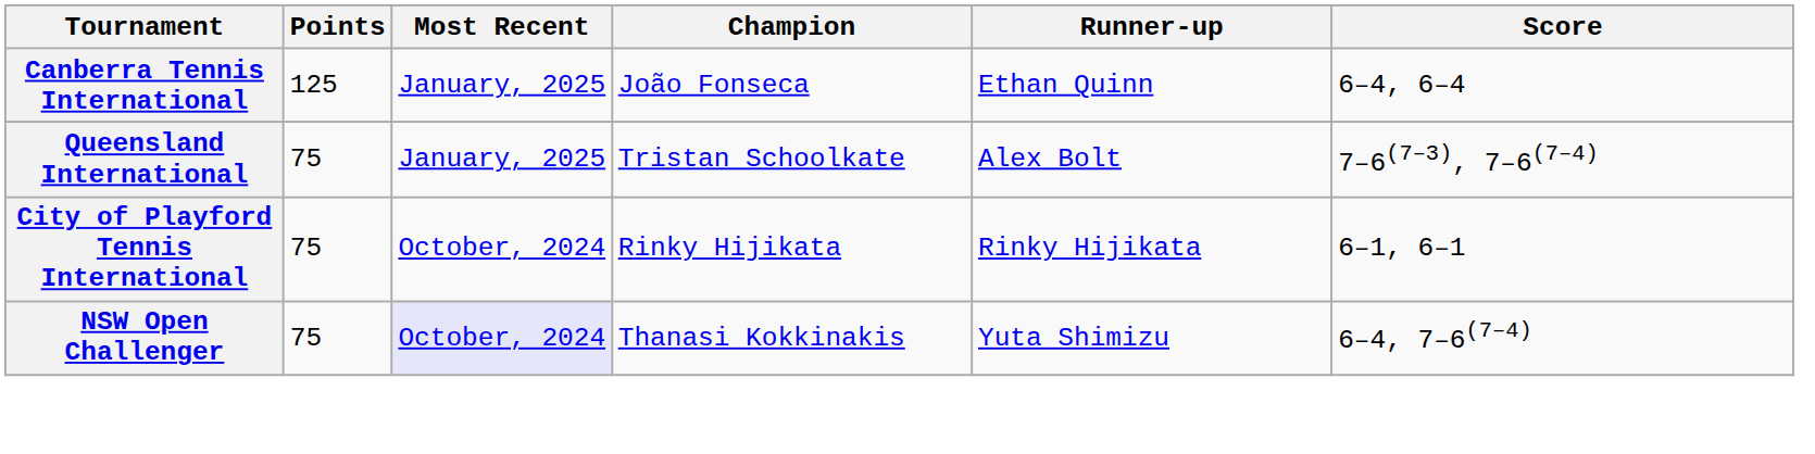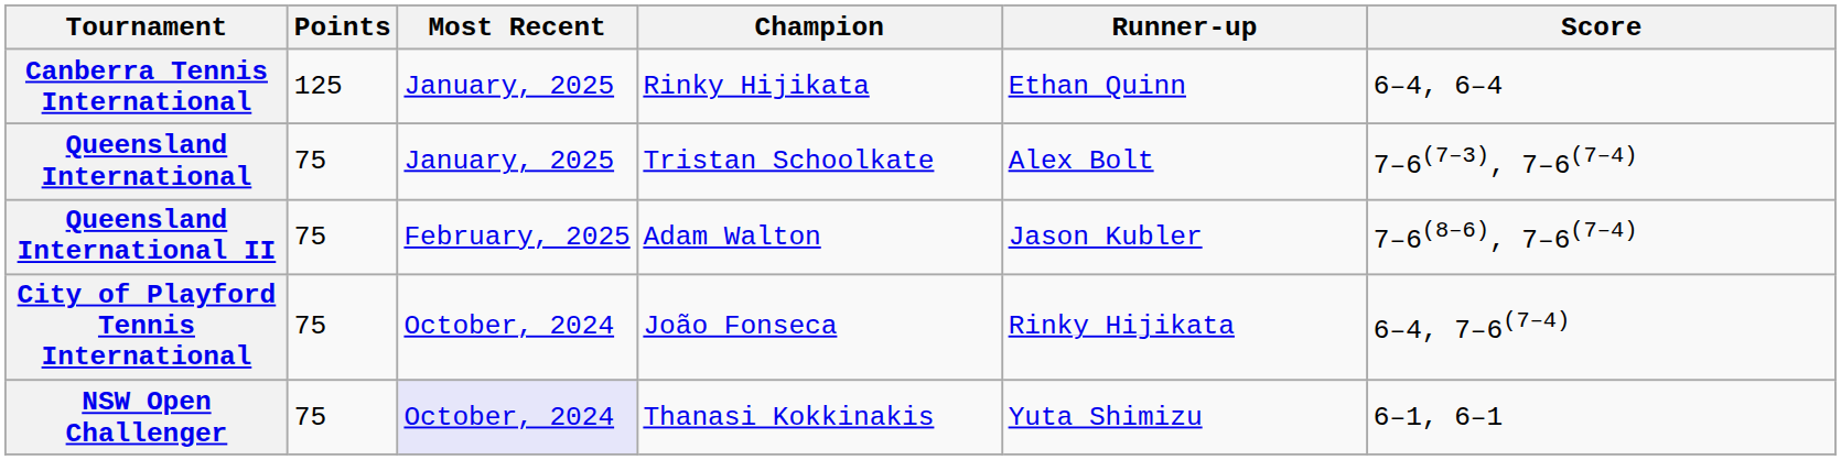Canberra Tennis International | Champion: João Fonseca -> Rinky Hijikata
+ row: Queensland International II | 75 | February, 2025 | Adam Walton | Jason Kubler | 7–6(8–6), 7–6(7–4)
City of Playford Tennis International | Champion: Rinky Hijikata -> João Fonseca
City of Playford Tennis International | Score: 6–1, 6–1 -> 6–4, 7–6(7–4)
NSW Open Challenger | Score: 6–4, 7–6(7–4) -> 6–1, 6–1
